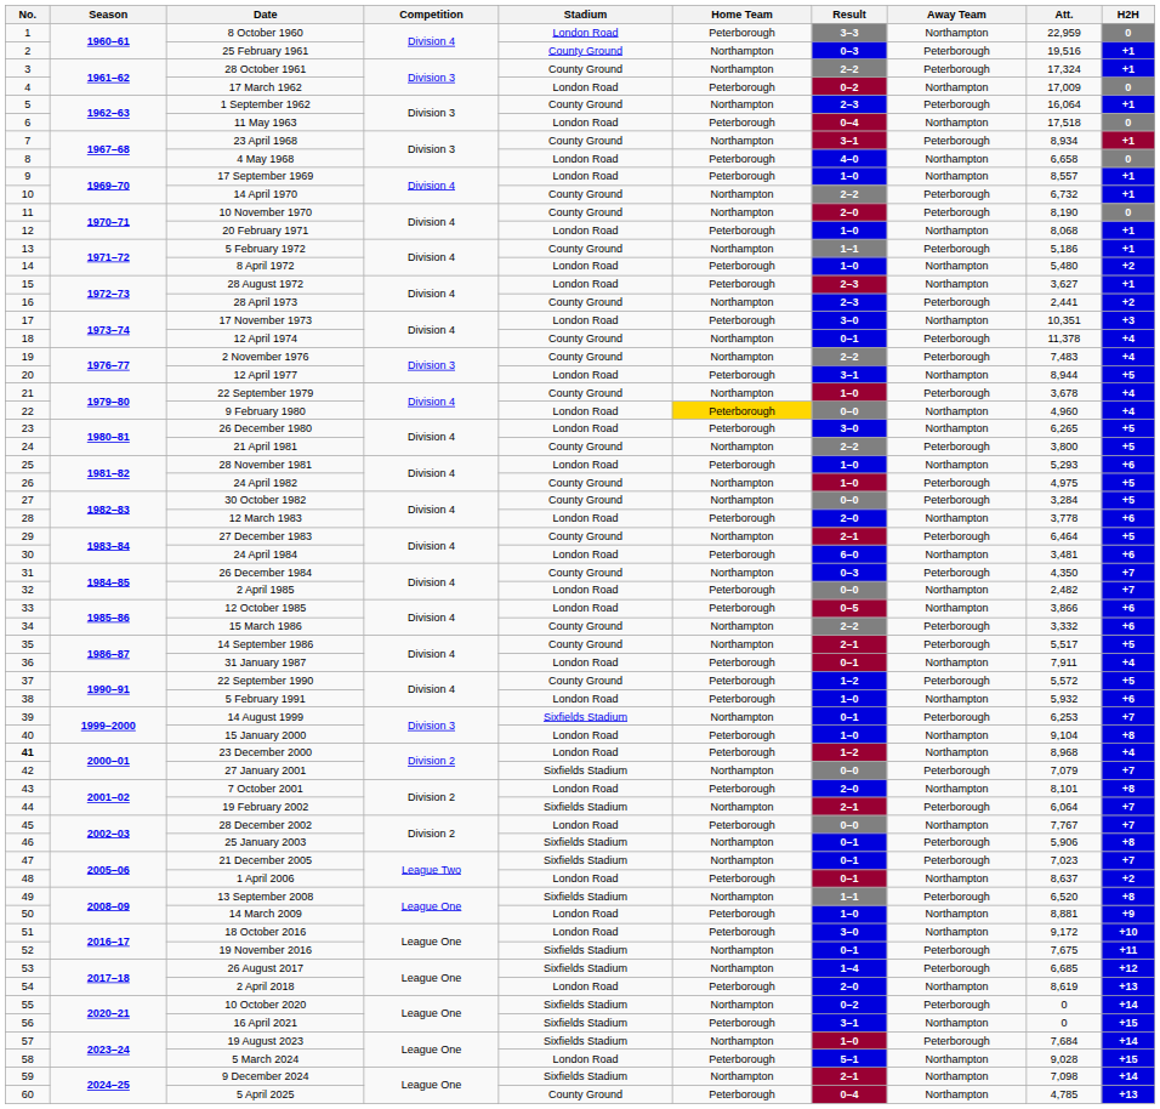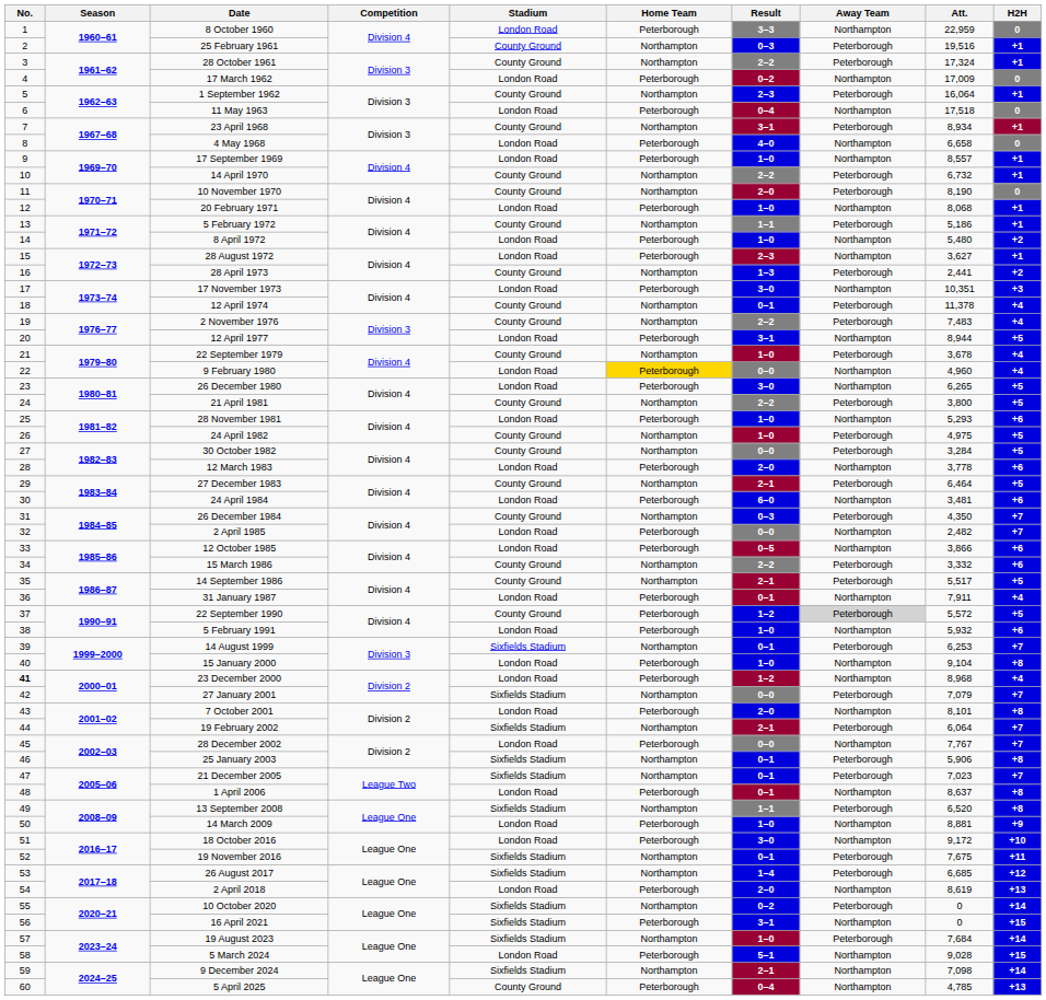28 April 1973 | Result: 2–3 -> 1–3
22 September 1990 | Away Team: no background -> lightgrey background
1 April 2006 | H2H: +2 -> +8
